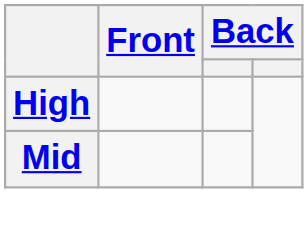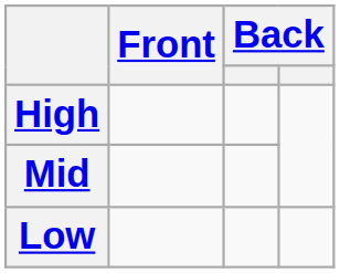+ row: Low
